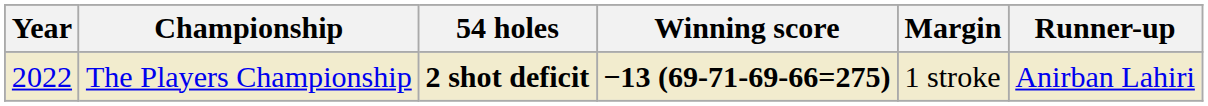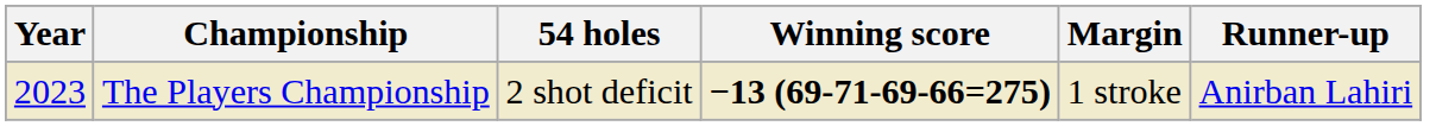The Players Championship | Year: 2022 -> 2023
The Players Championship | 54 holes: bold -> normal
